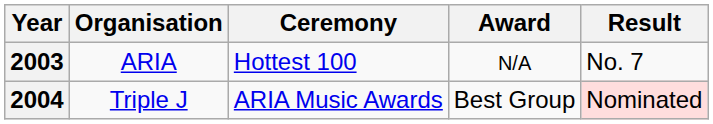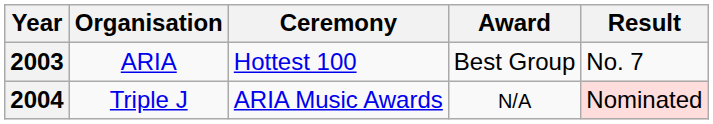2003 | Award: N/A -> Best Group
2004 | Award: Best Group -> N/A
